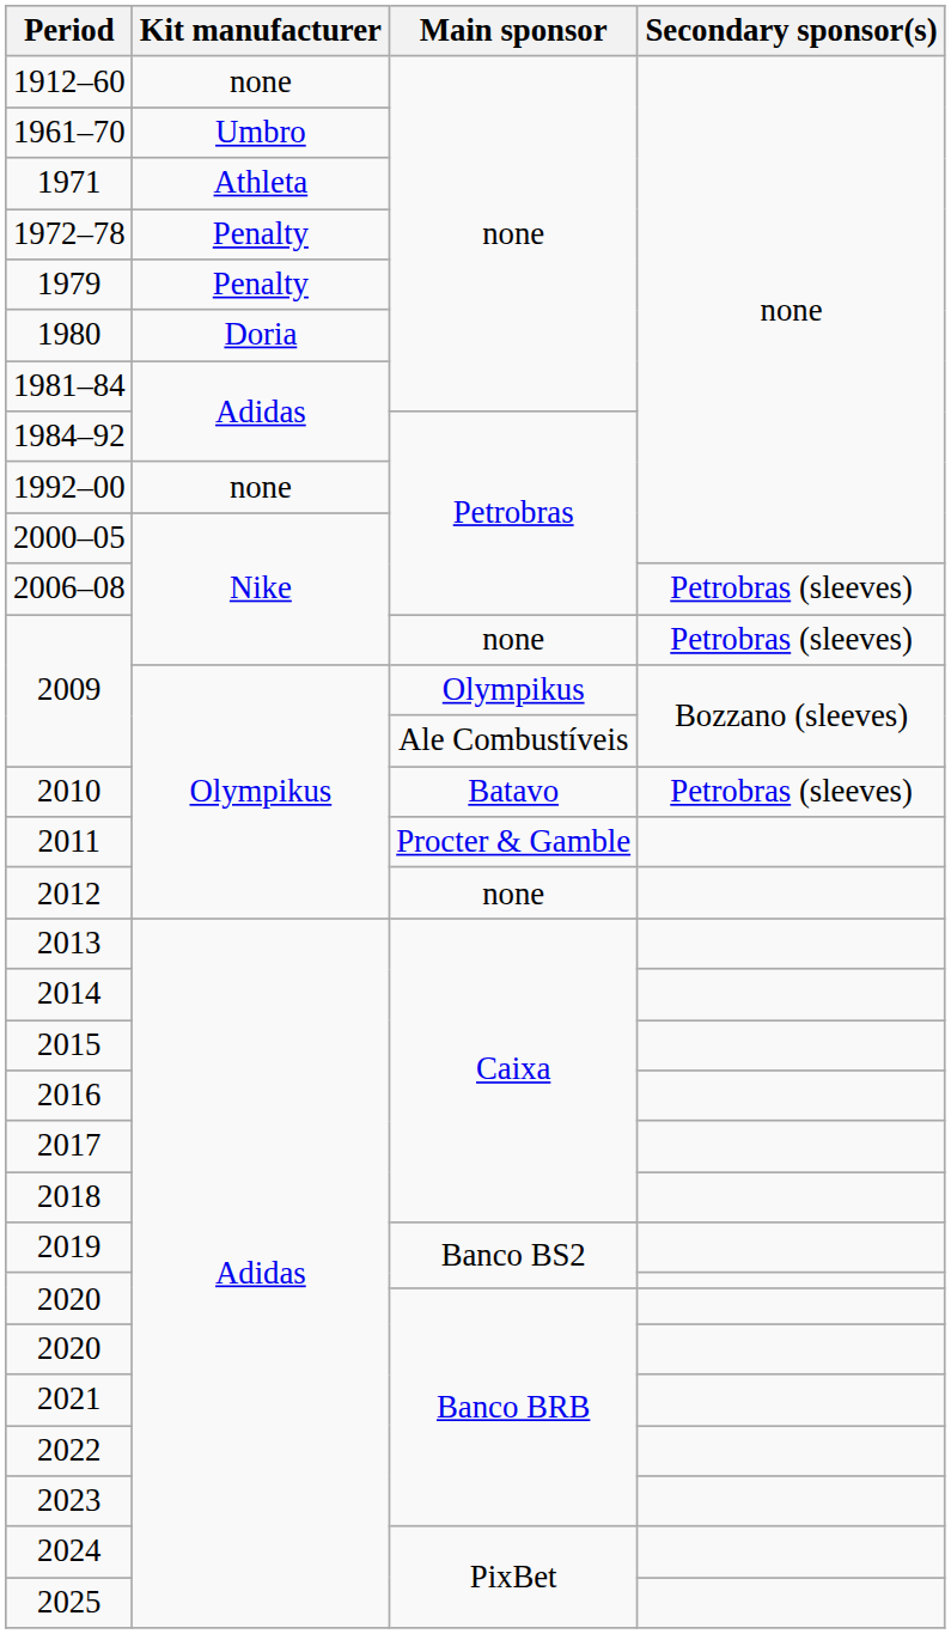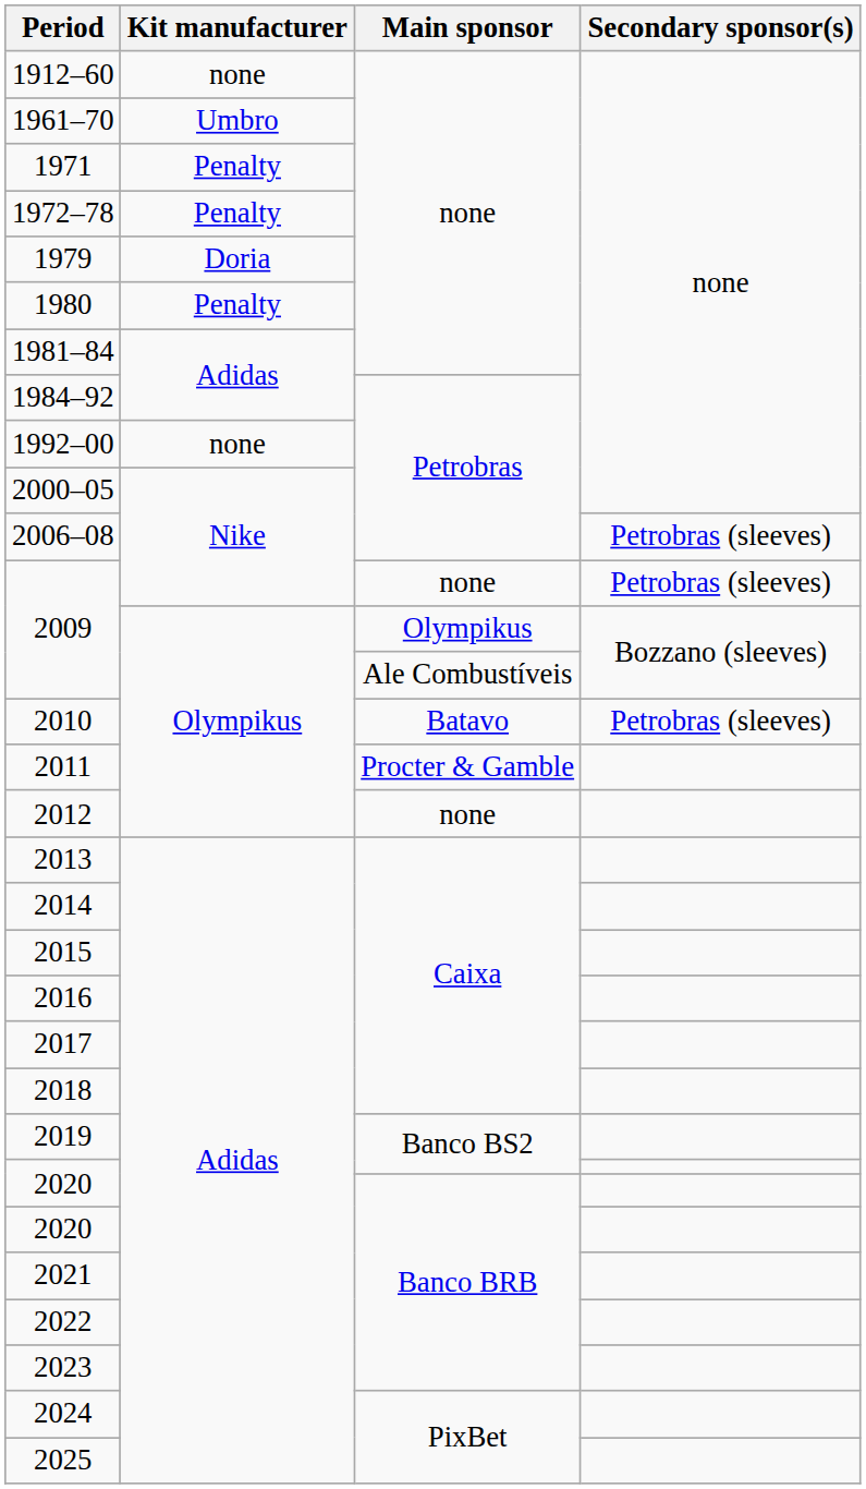1971 | Kit manufacturer: Athleta -> Penalty
1979 | Kit manufacturer: Penalty -> Doria
1980 | Kit manufacturer: Doria -> Penalty
